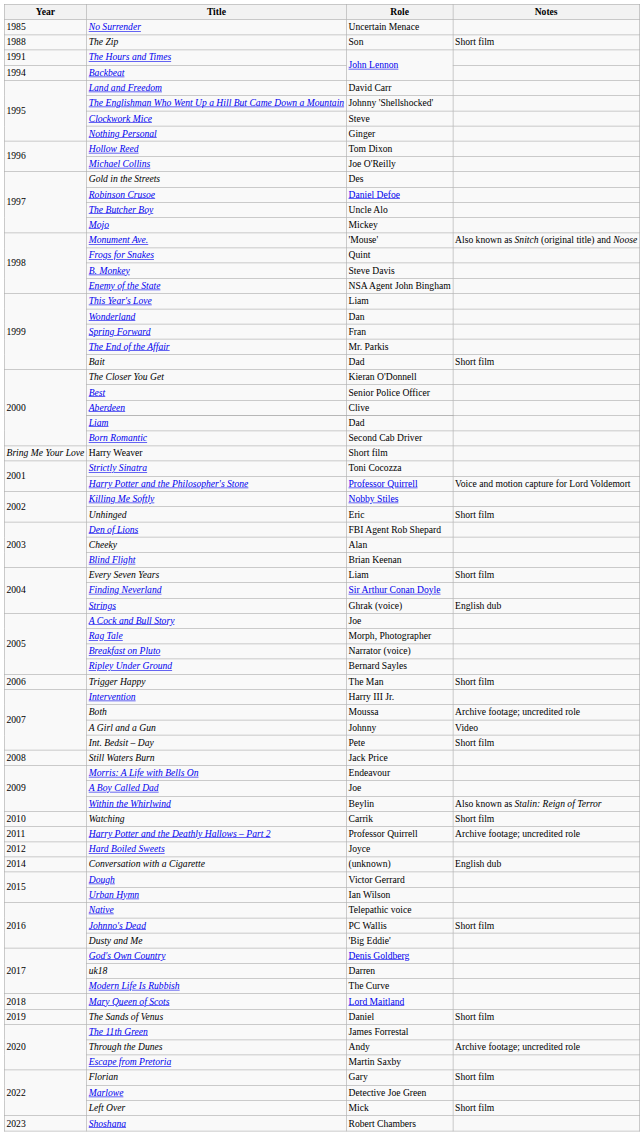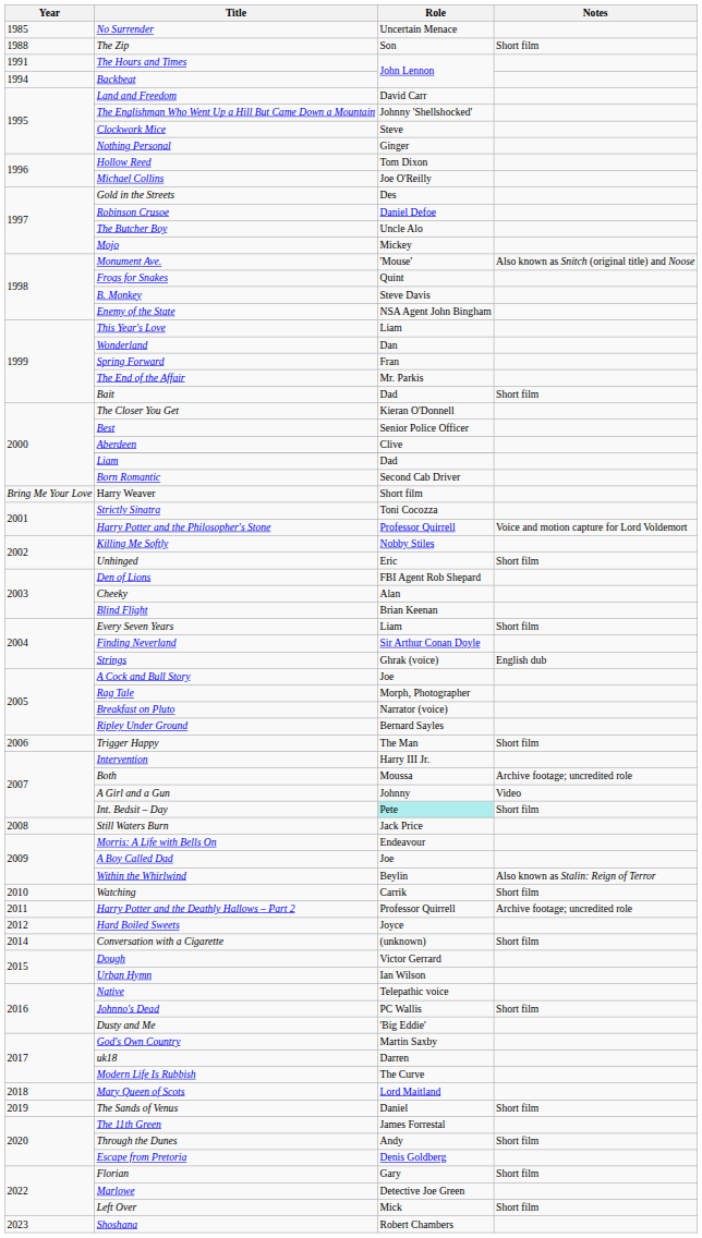Int. Bedsit – Day | Role: no background -> paleturquoise background
Conversation with a Cigarette | Notes: English dub -> Short film
God's Own Country | Role: Denis Goldberg -> Martin Saxby
Through the Dunes | Notes: Archive footage; uncredited role -> Short film
Escape from Pretoria | Role: Martin Saxby -> Denis Goldberg
